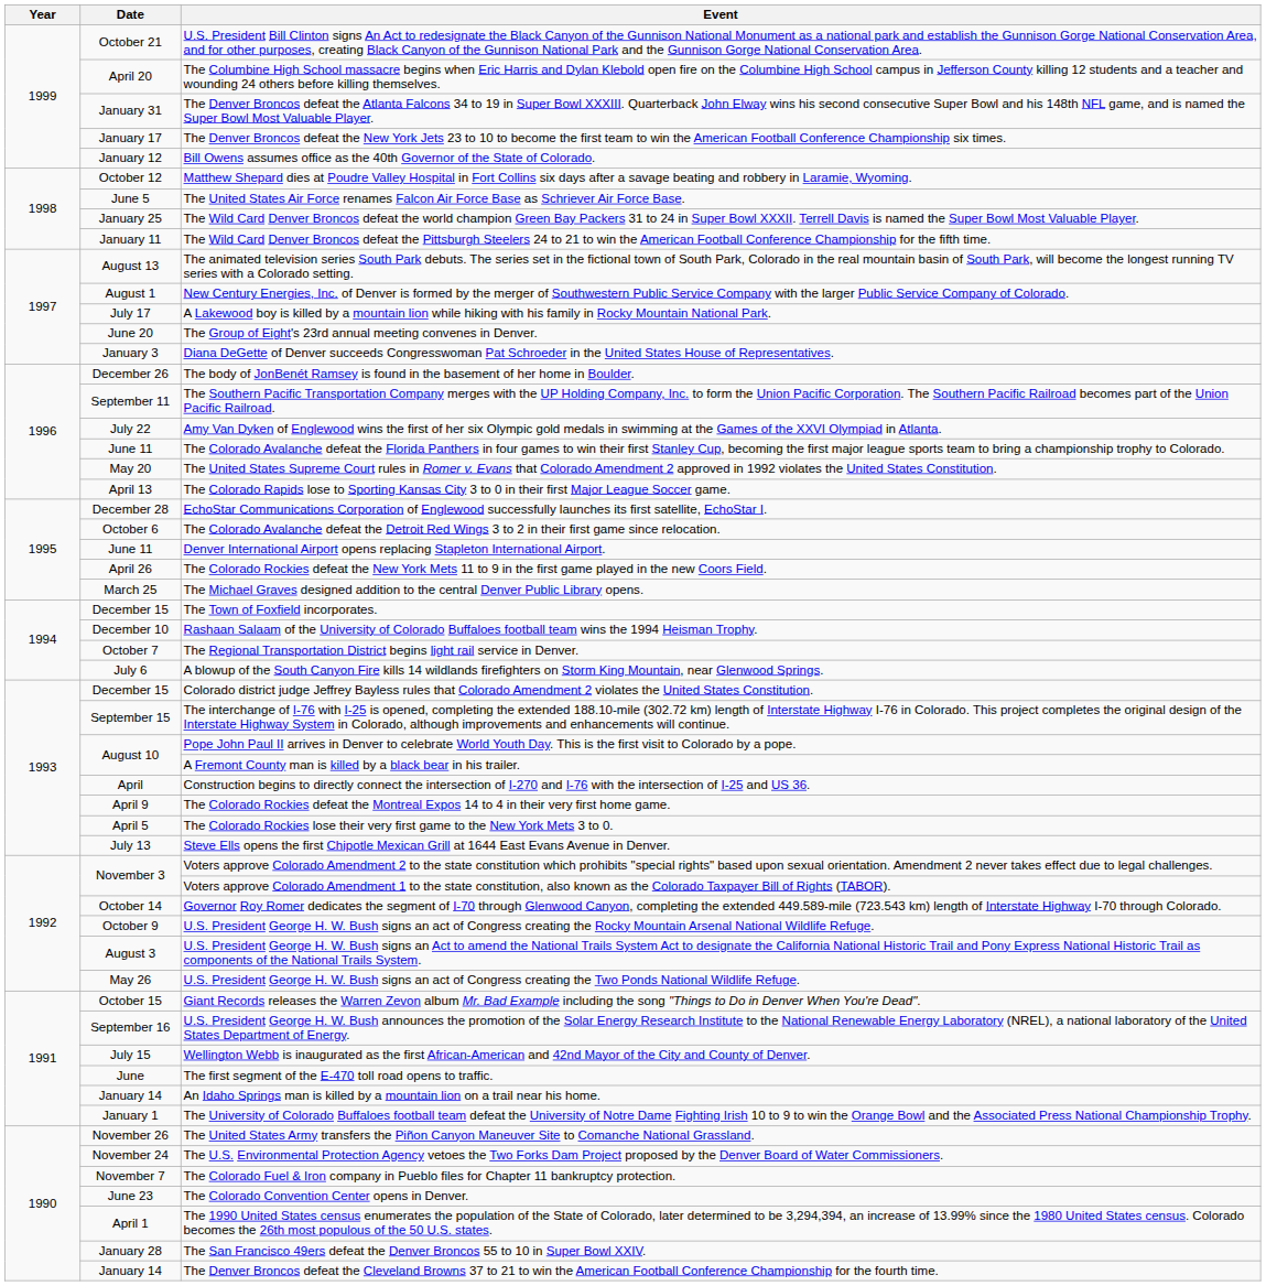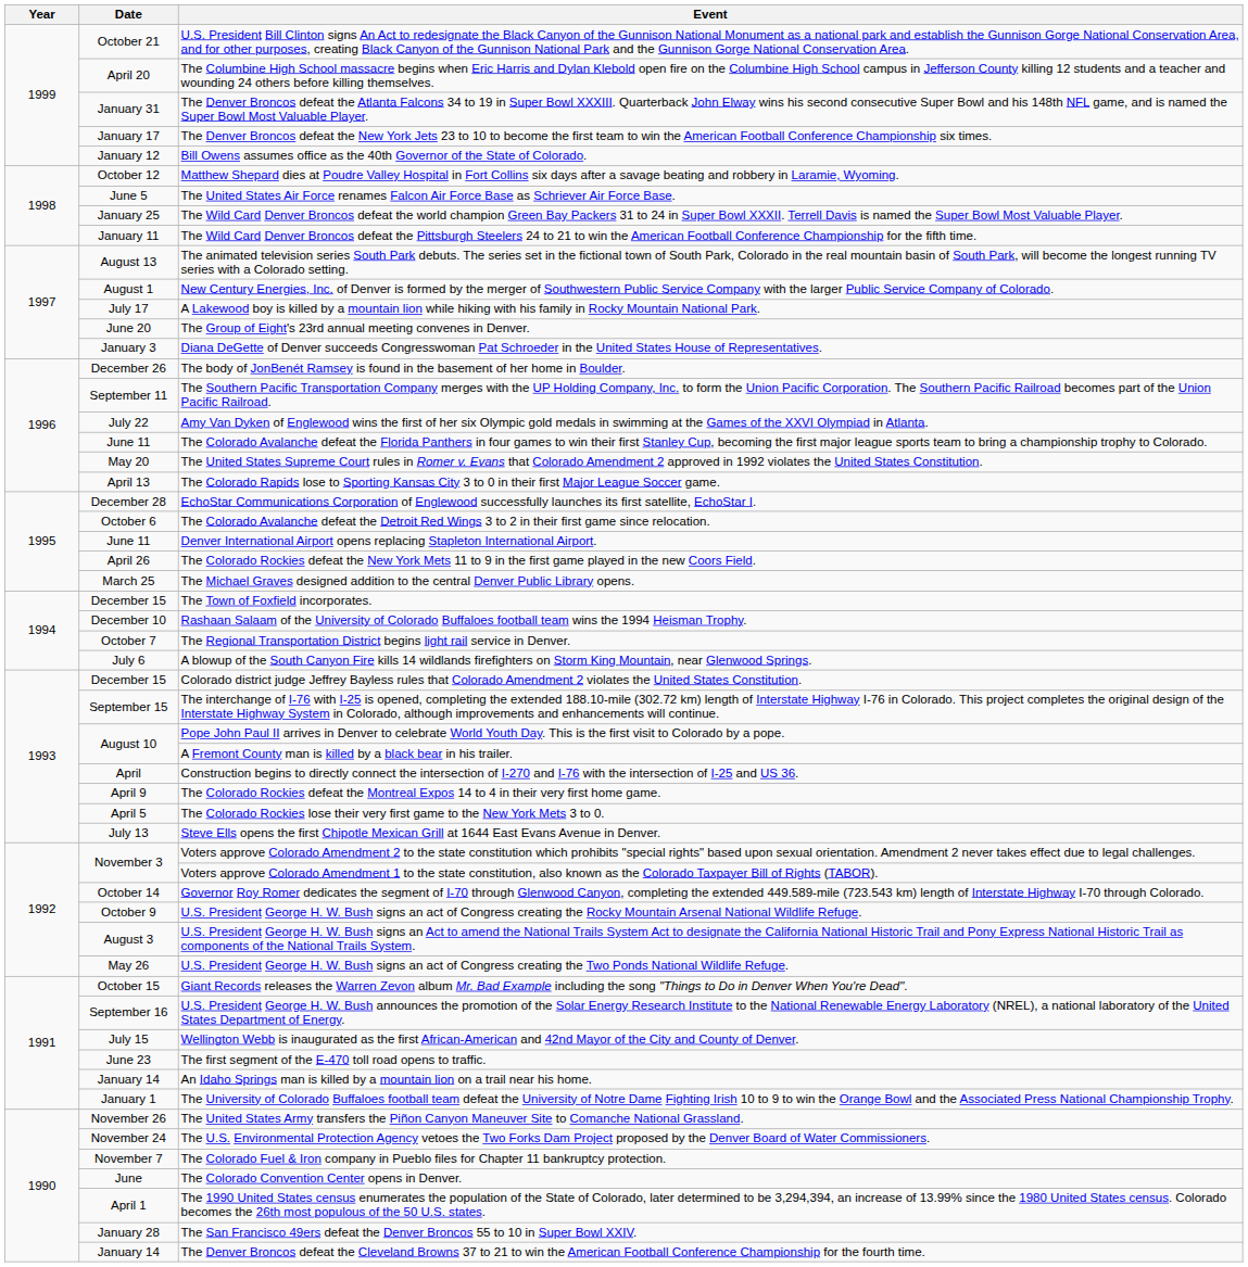The first segment of the E-470 toll road opens to traffic. | Date: June -> June 23
The Colorado Convention Center opens in Denver. | Date: June 23 -> June
